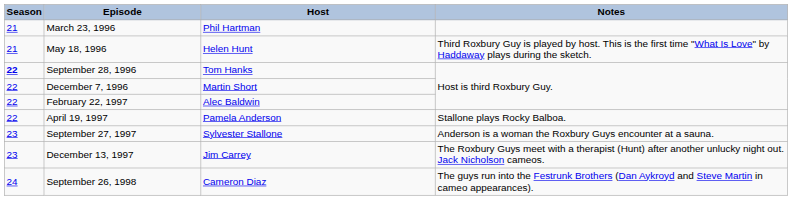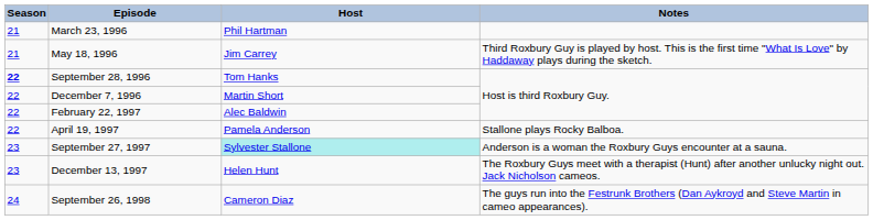May 18, 1996 | Host: Helen Hunt -> Jim Carrey
September 27, 1997 | Host: no background -> paleturquoise background
December 13, 1997 | Host: Jim Carrey -> Helen Hunt
